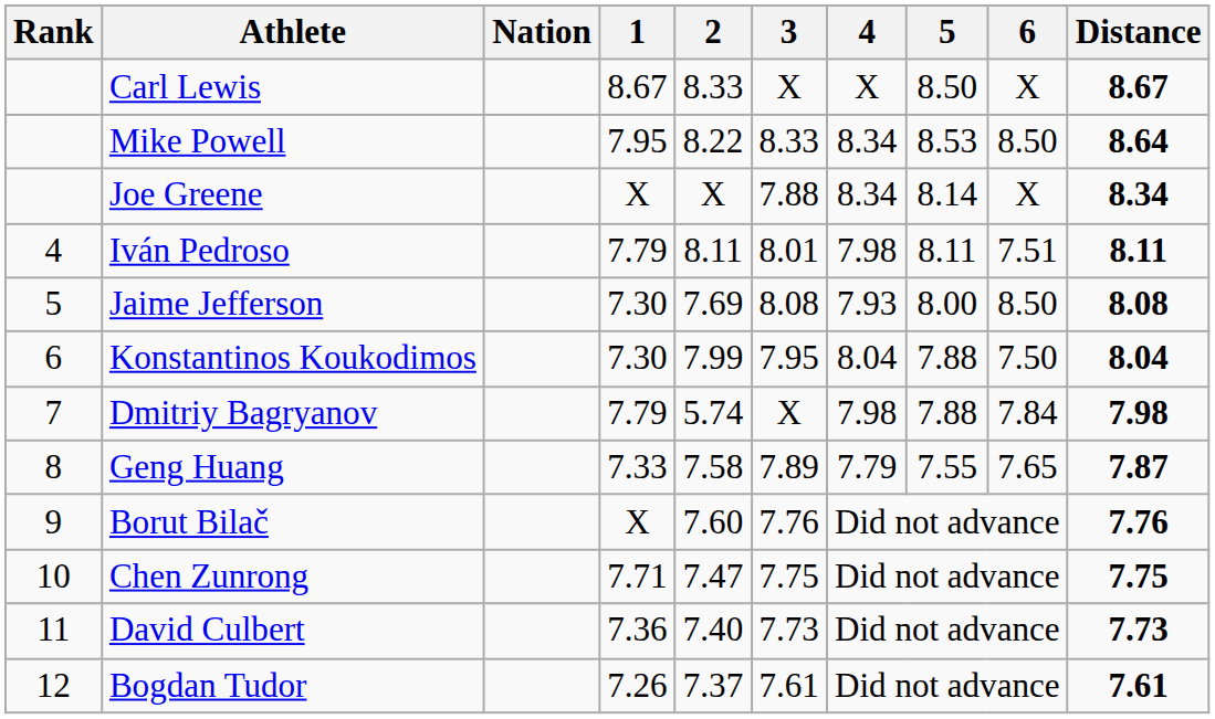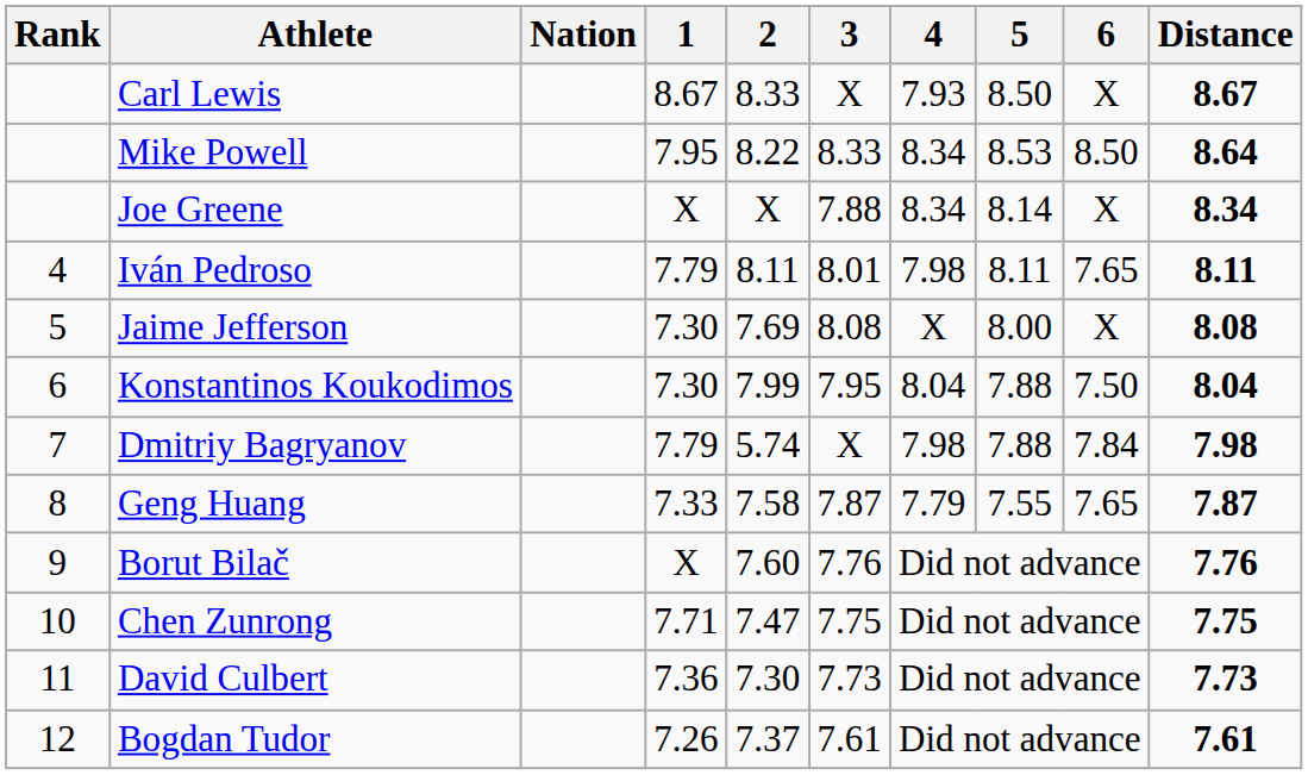Carl Lewis | 4: X -> 7.93
Iván Pedroso | 6: 7.51 -> 7.65
Jaime Jefferson | 4: 7.93 -> X
Jaime Jefferson | 6: 8.50 -> X
Geng Huang | 3: 7.89 -> 7.87
David Culbert | 2: 7.40 -> 7.30
